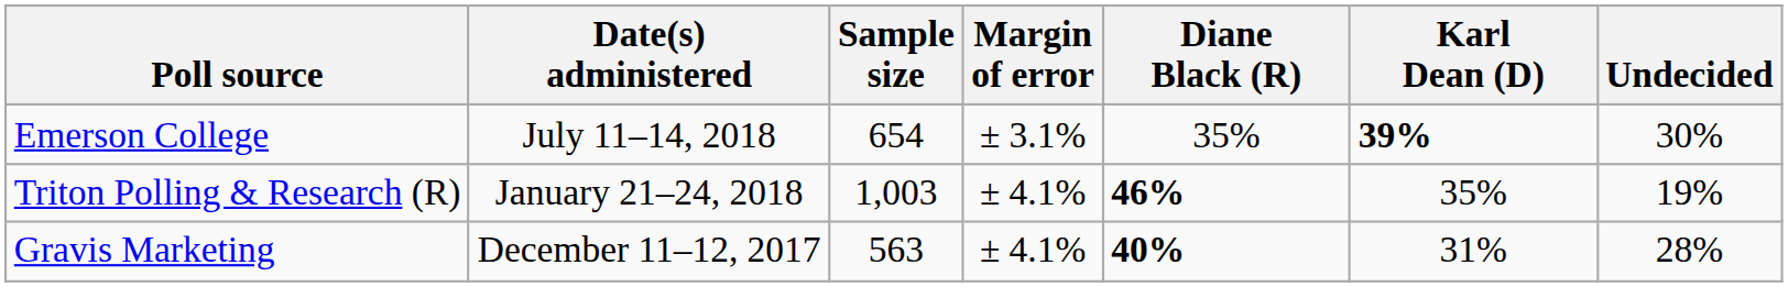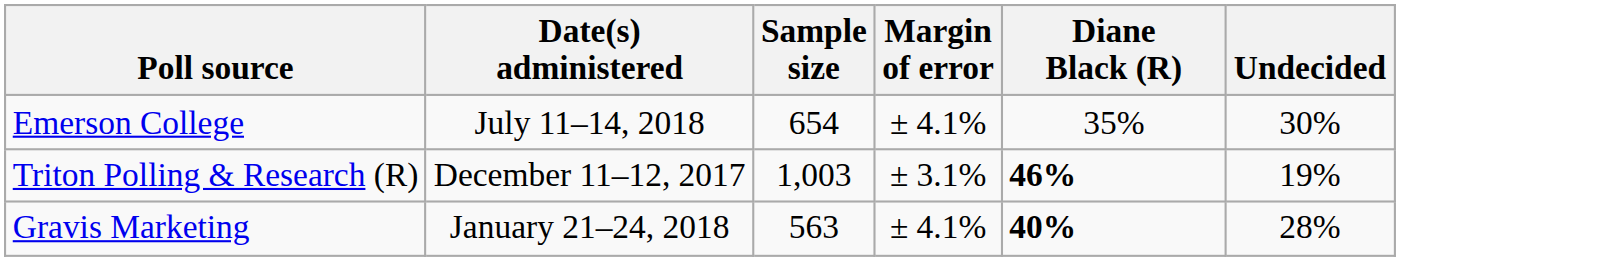- column: Karl Dean (D) | 39% | 35% | 31%
Emerson College | Margin of error: ± 3.1% -> ± 4.1%
Triton Polling & Research (R) | Date(s) administered: January 21–24, 2018 -> December 11–12, 2017
Triton Polling & Research (R) | Margin of error: ± 4.1% -> ± 3.1%
Gravis Marketing | Date(s) administered: December 11–12, 2017 -> January 21–24, 2018
